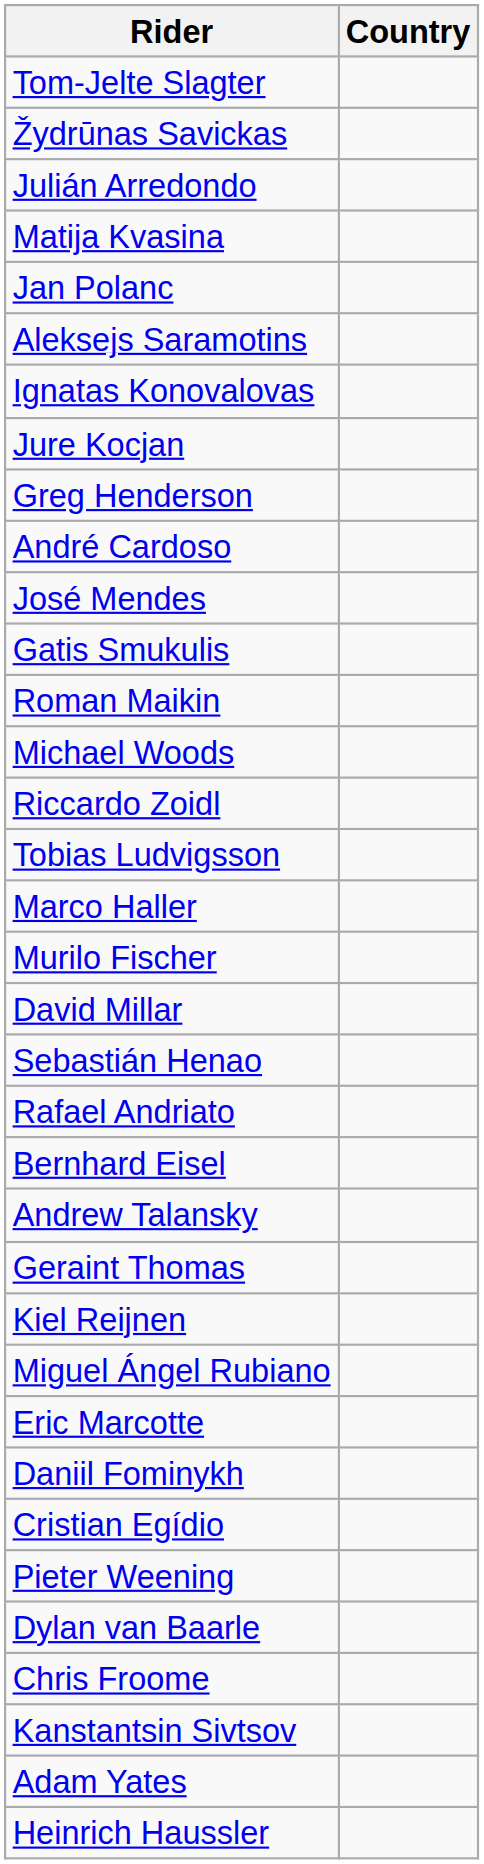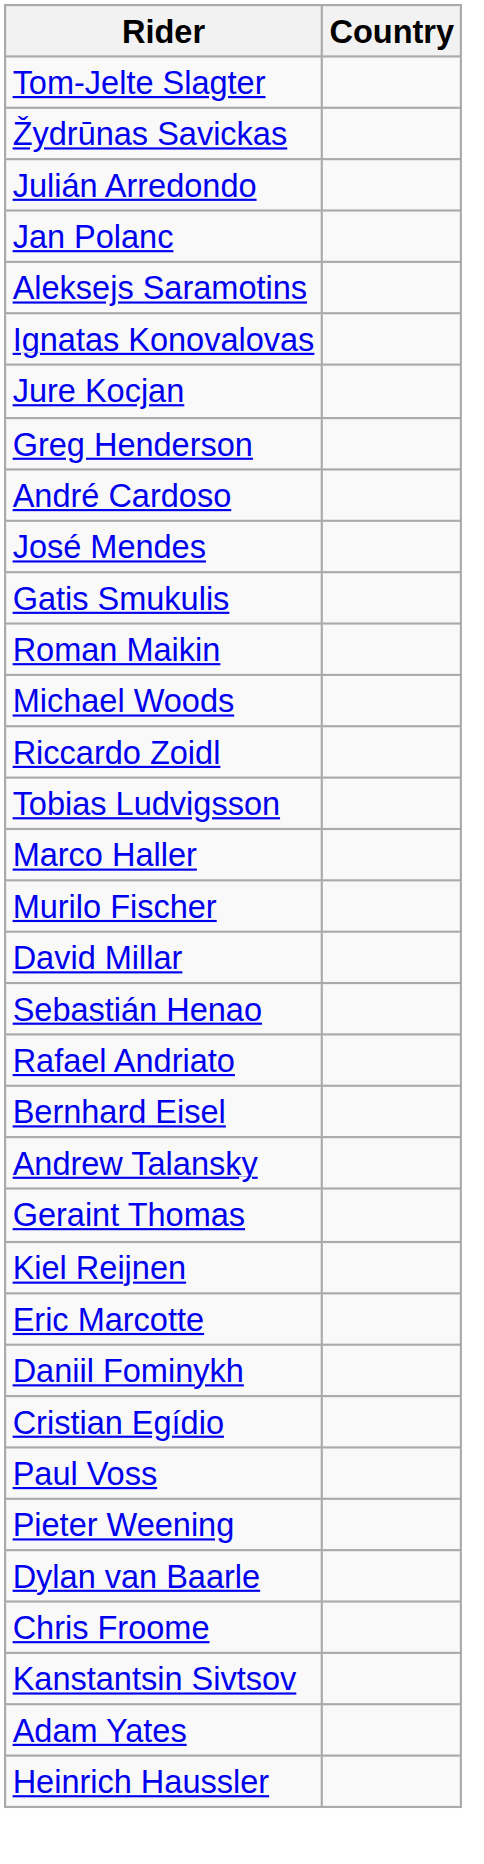- row: Matija Kvasina
- row: Miguel Ángel Rubiano
+ row: Paul Voss
